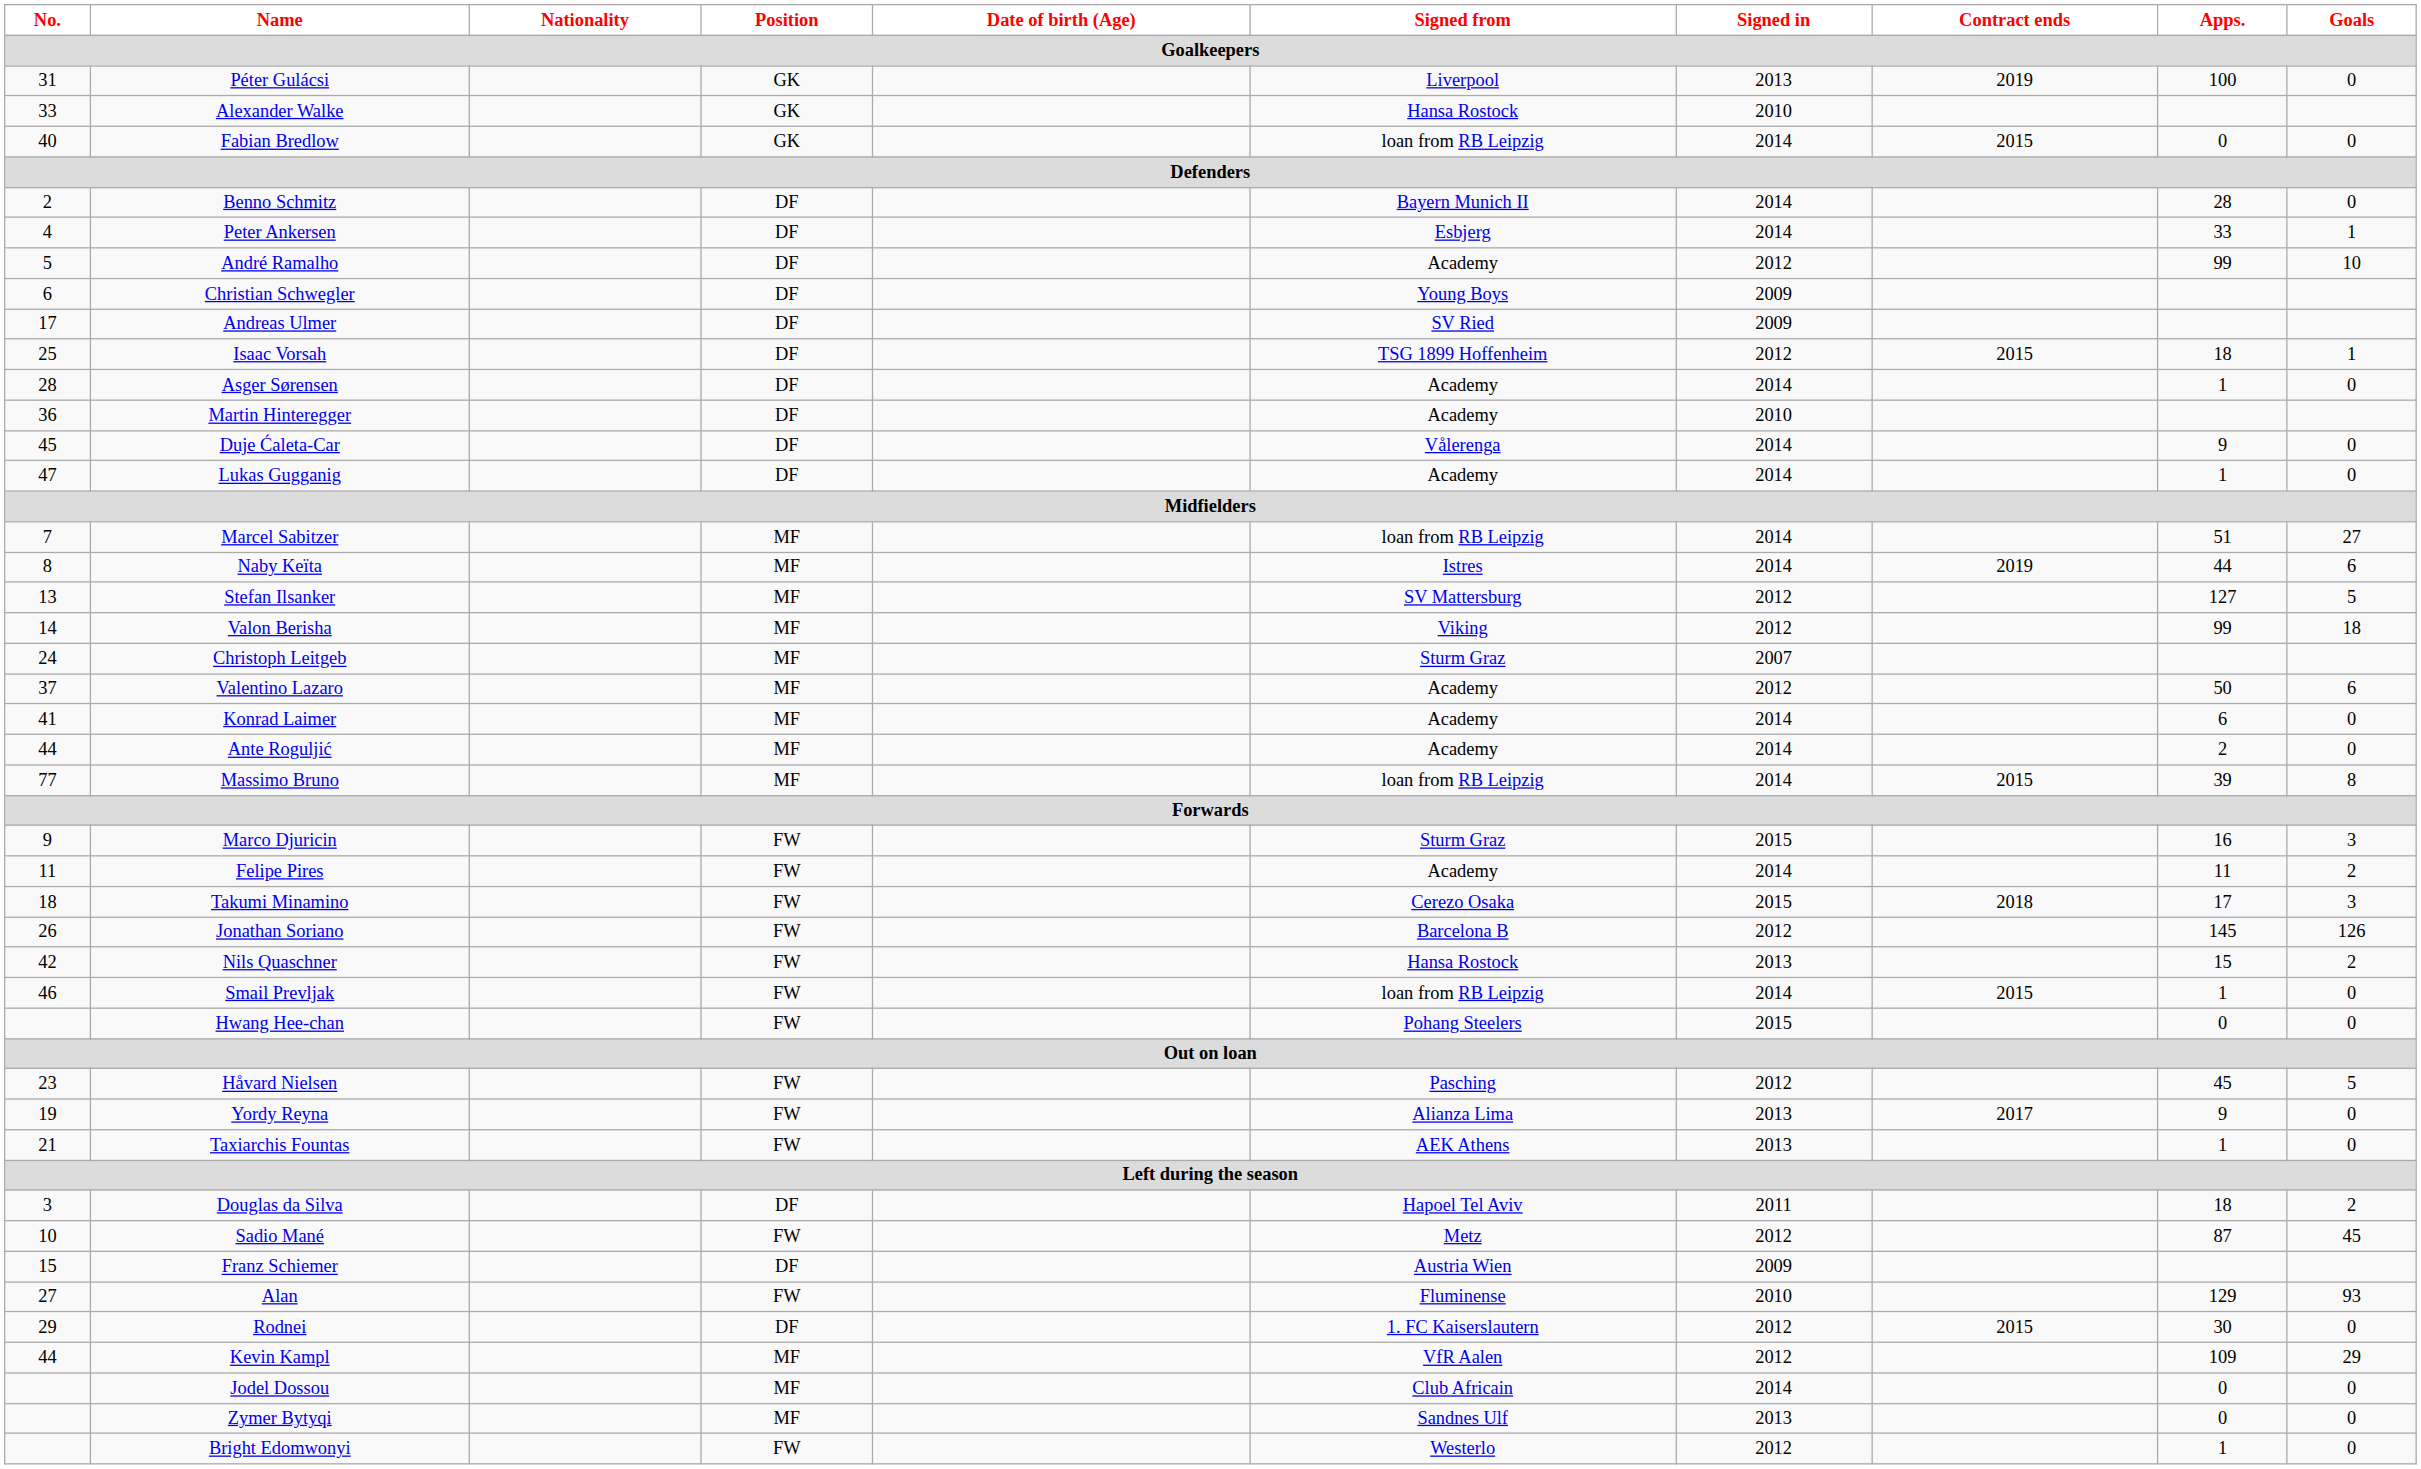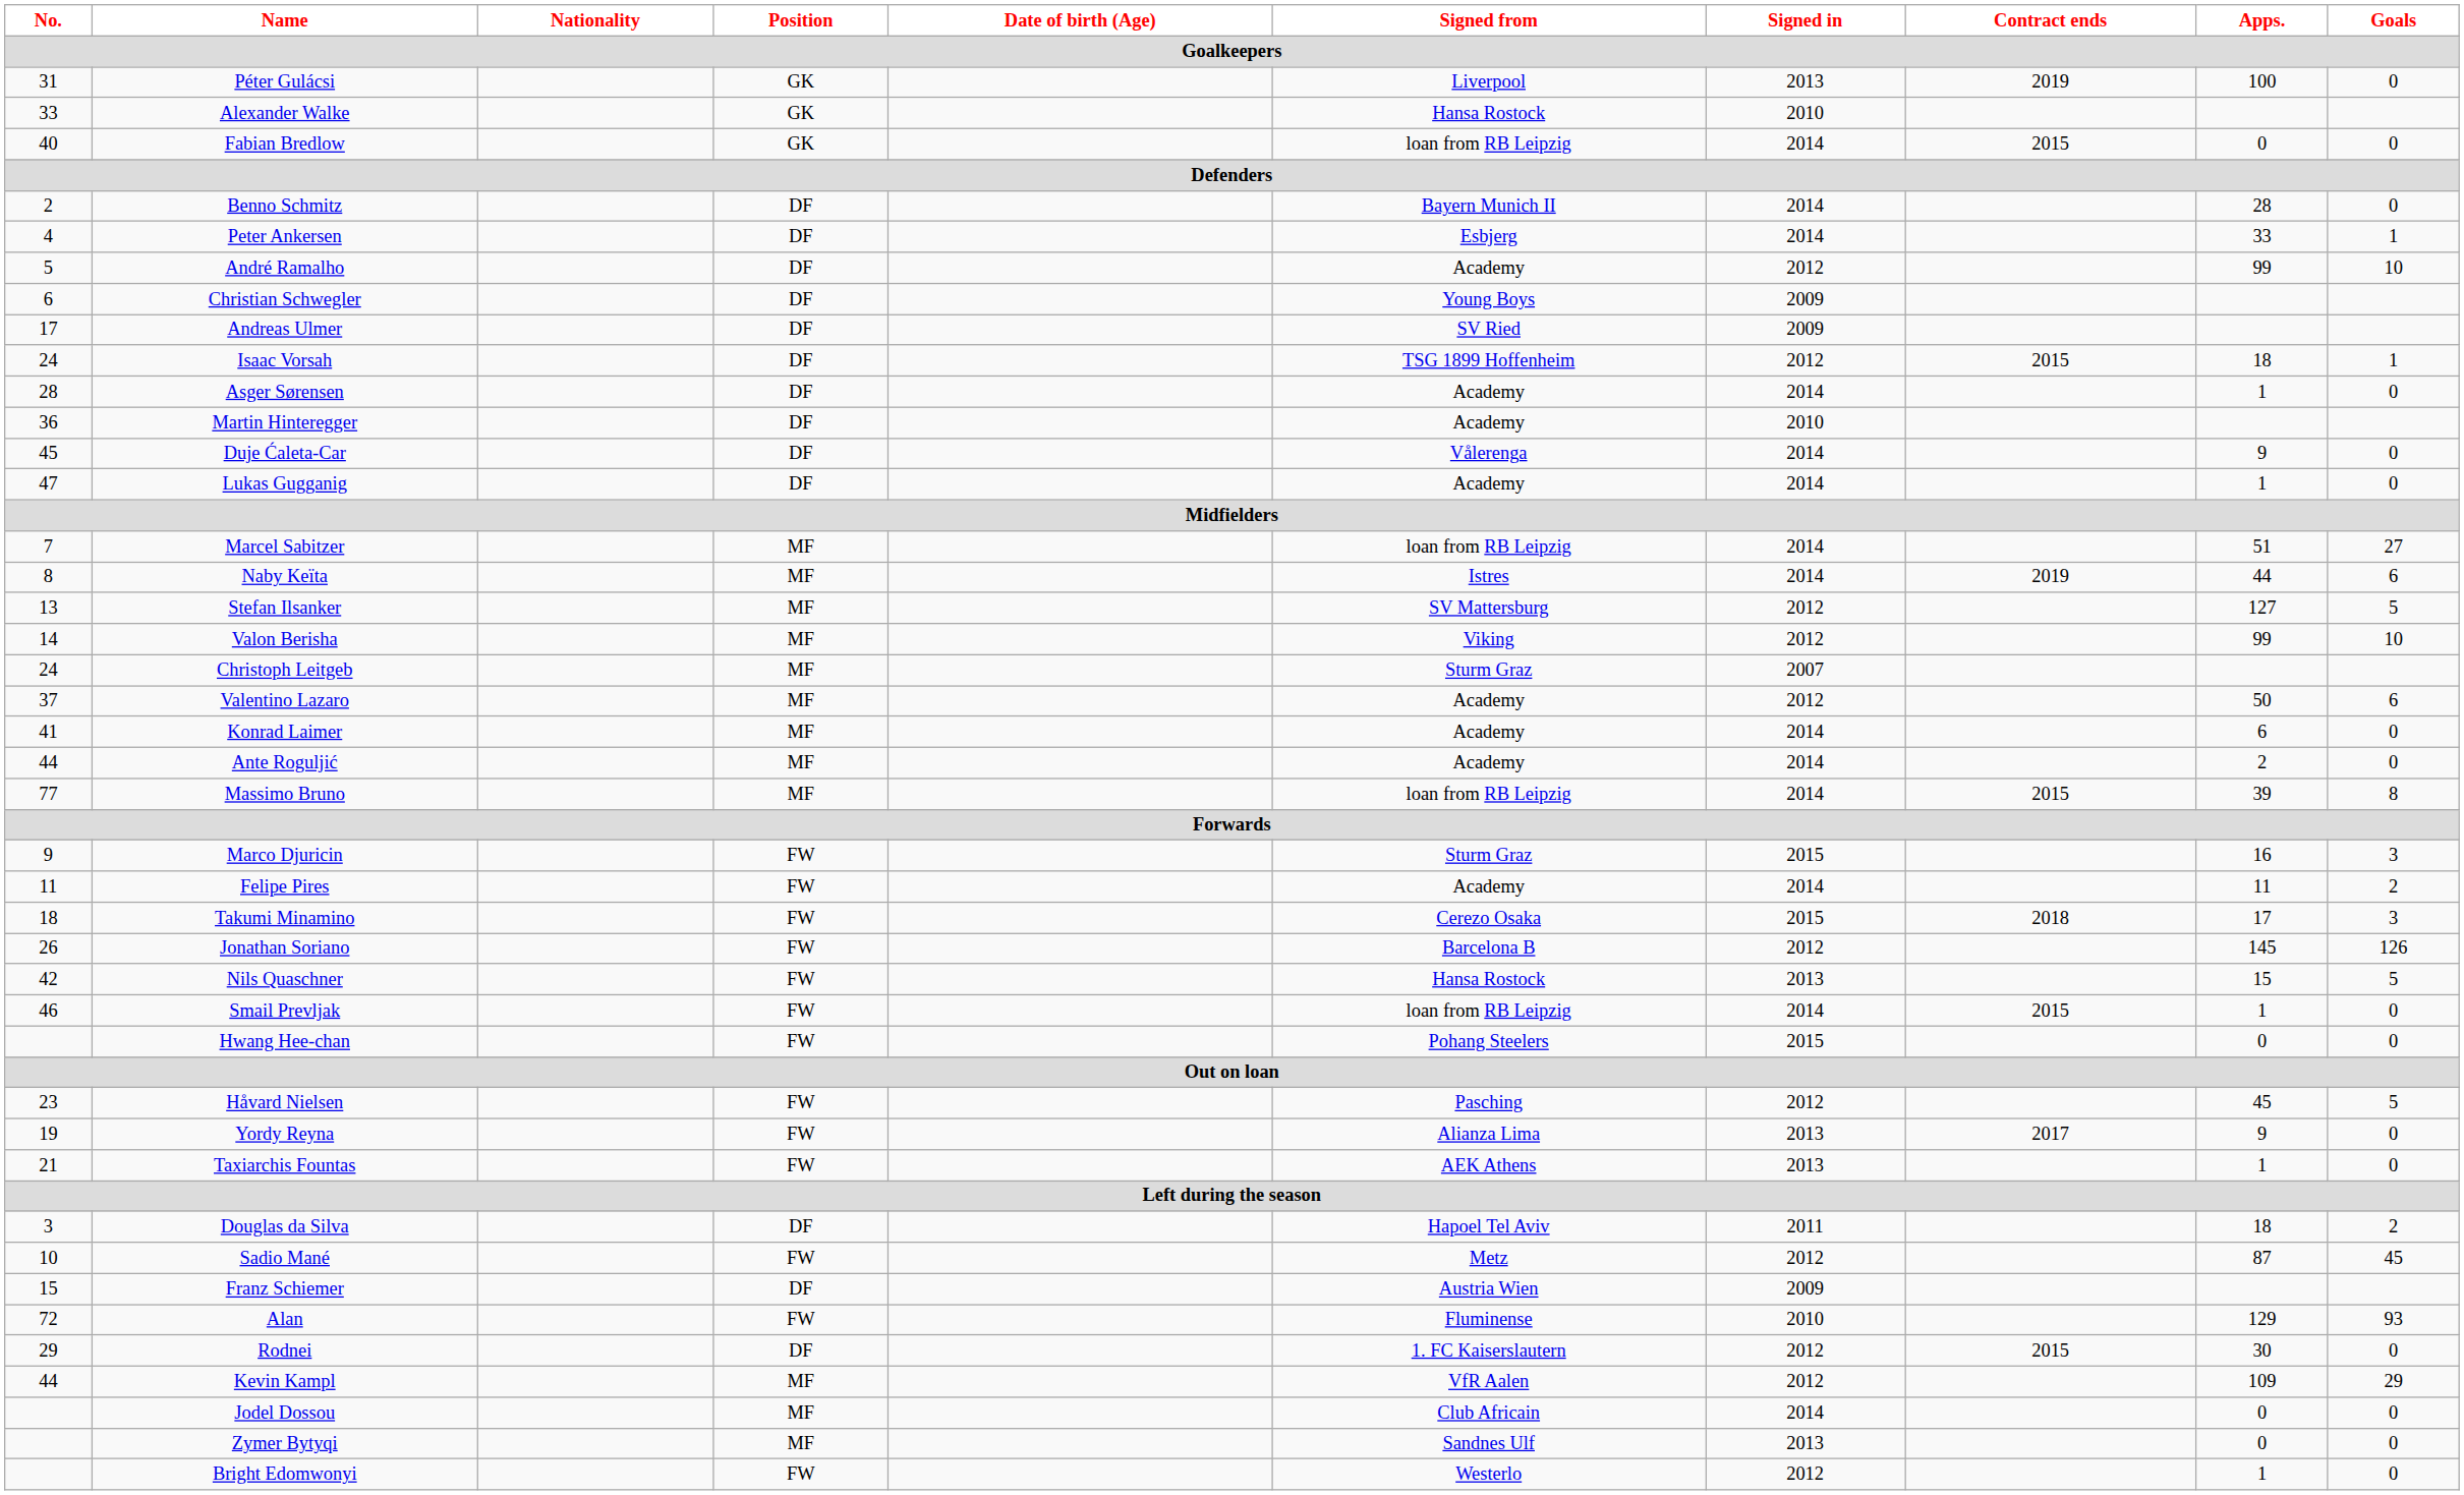Isaac Vorsah | No.: 25 -> 24
Valon Berisha | Goals: 18 -> 10
Nils Quaschner | Goals: 2 -> 5
Alan | No.: 27 -> 72
